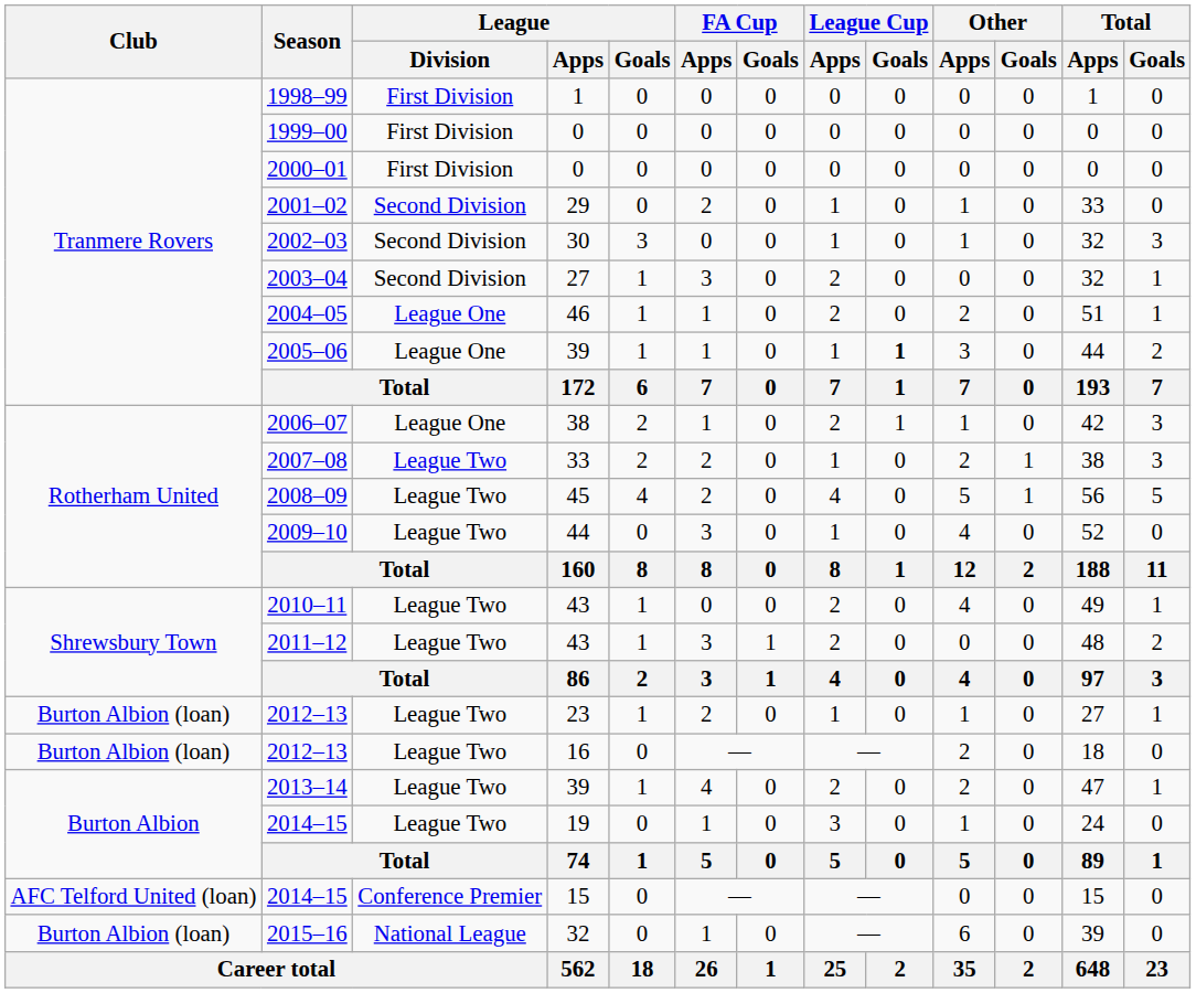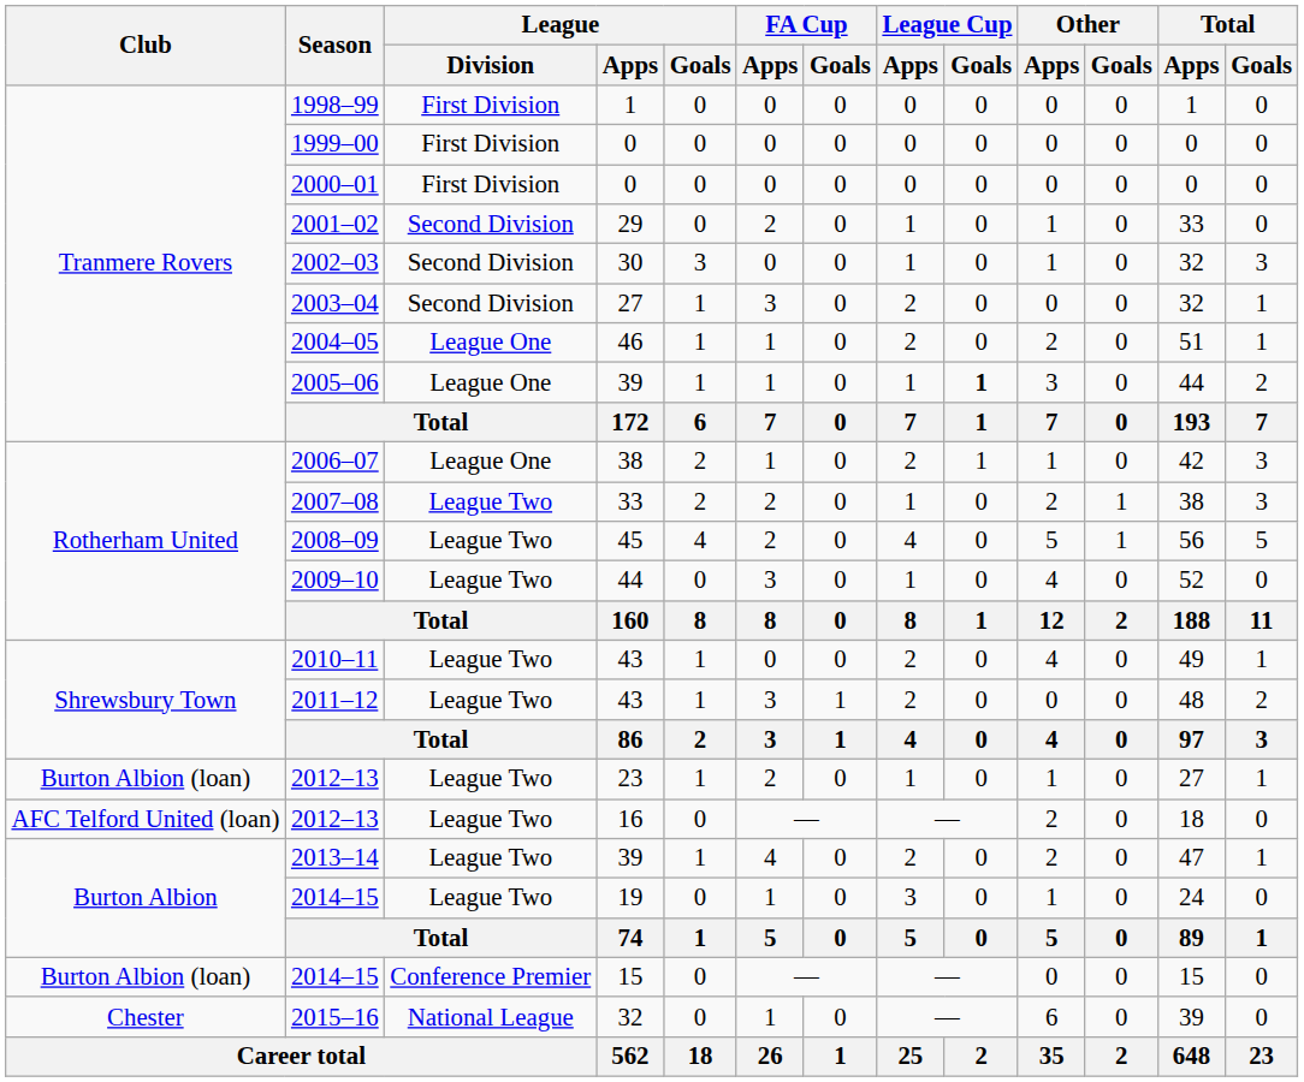2012–13 / 16 | Club: Burton Albion (loan) -> AFC Telford United (loan)
2014–15 / 15 | Club: AFC Telford United (loan) -> Burton Albion (loan)
2015–16 | Club: Burton Albion (loan) -> Chester
